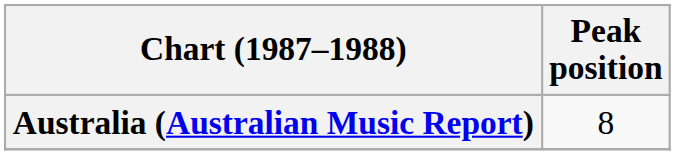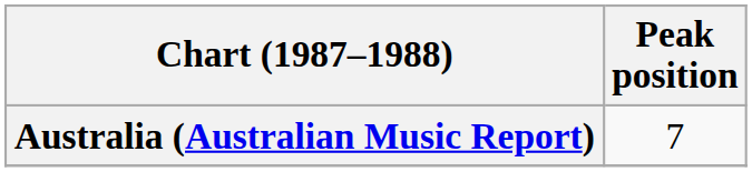Australia (Australian Music Report) | Peak position: 8 -> 7
